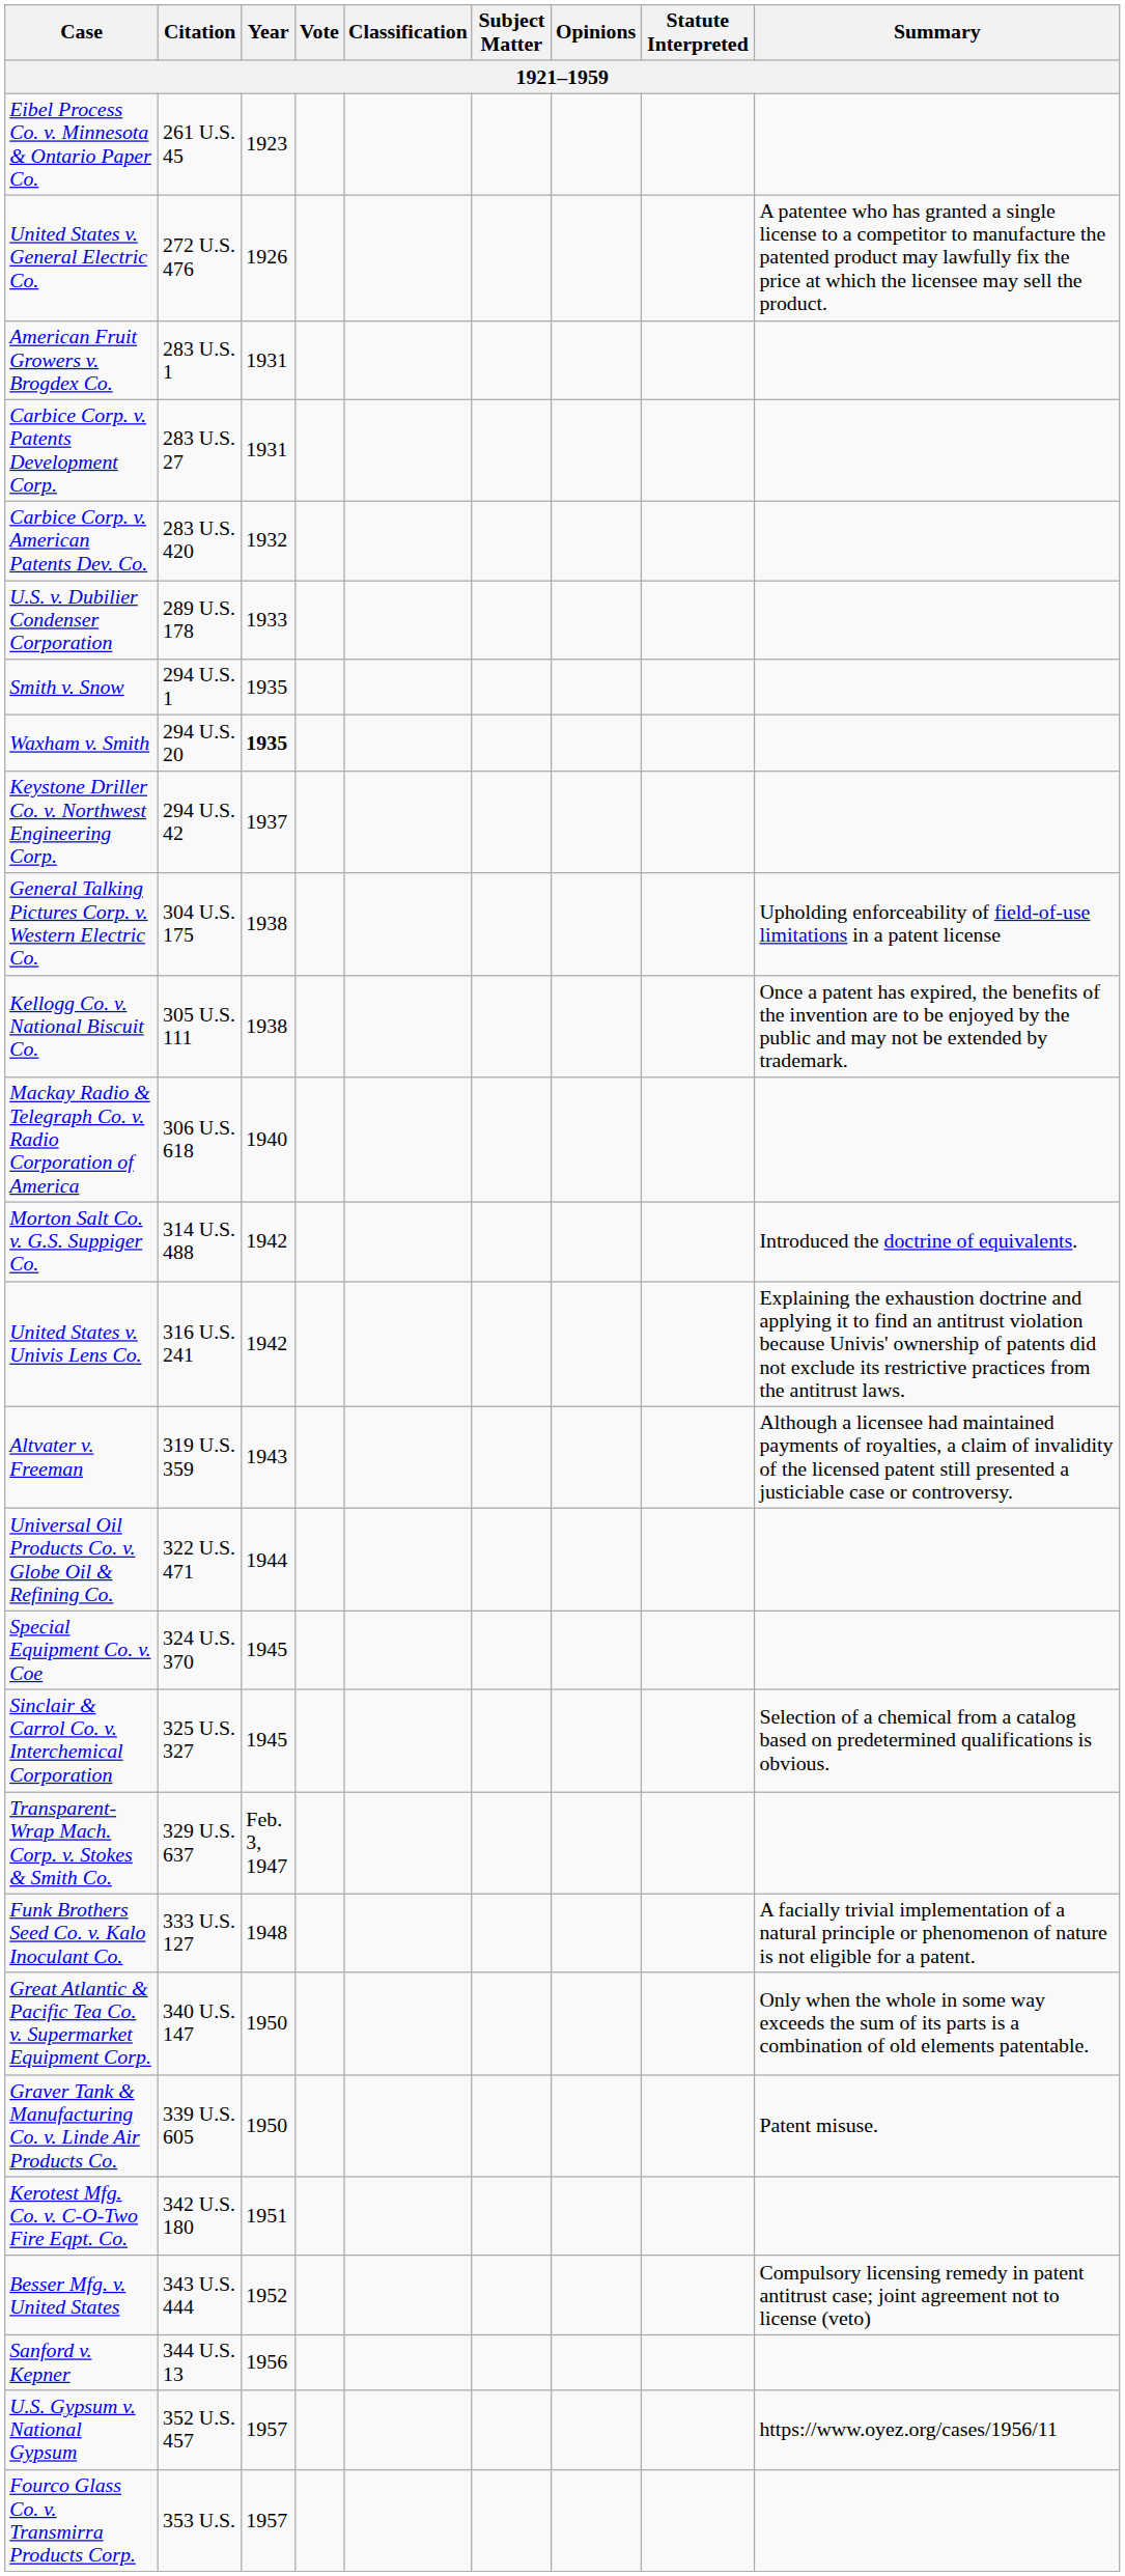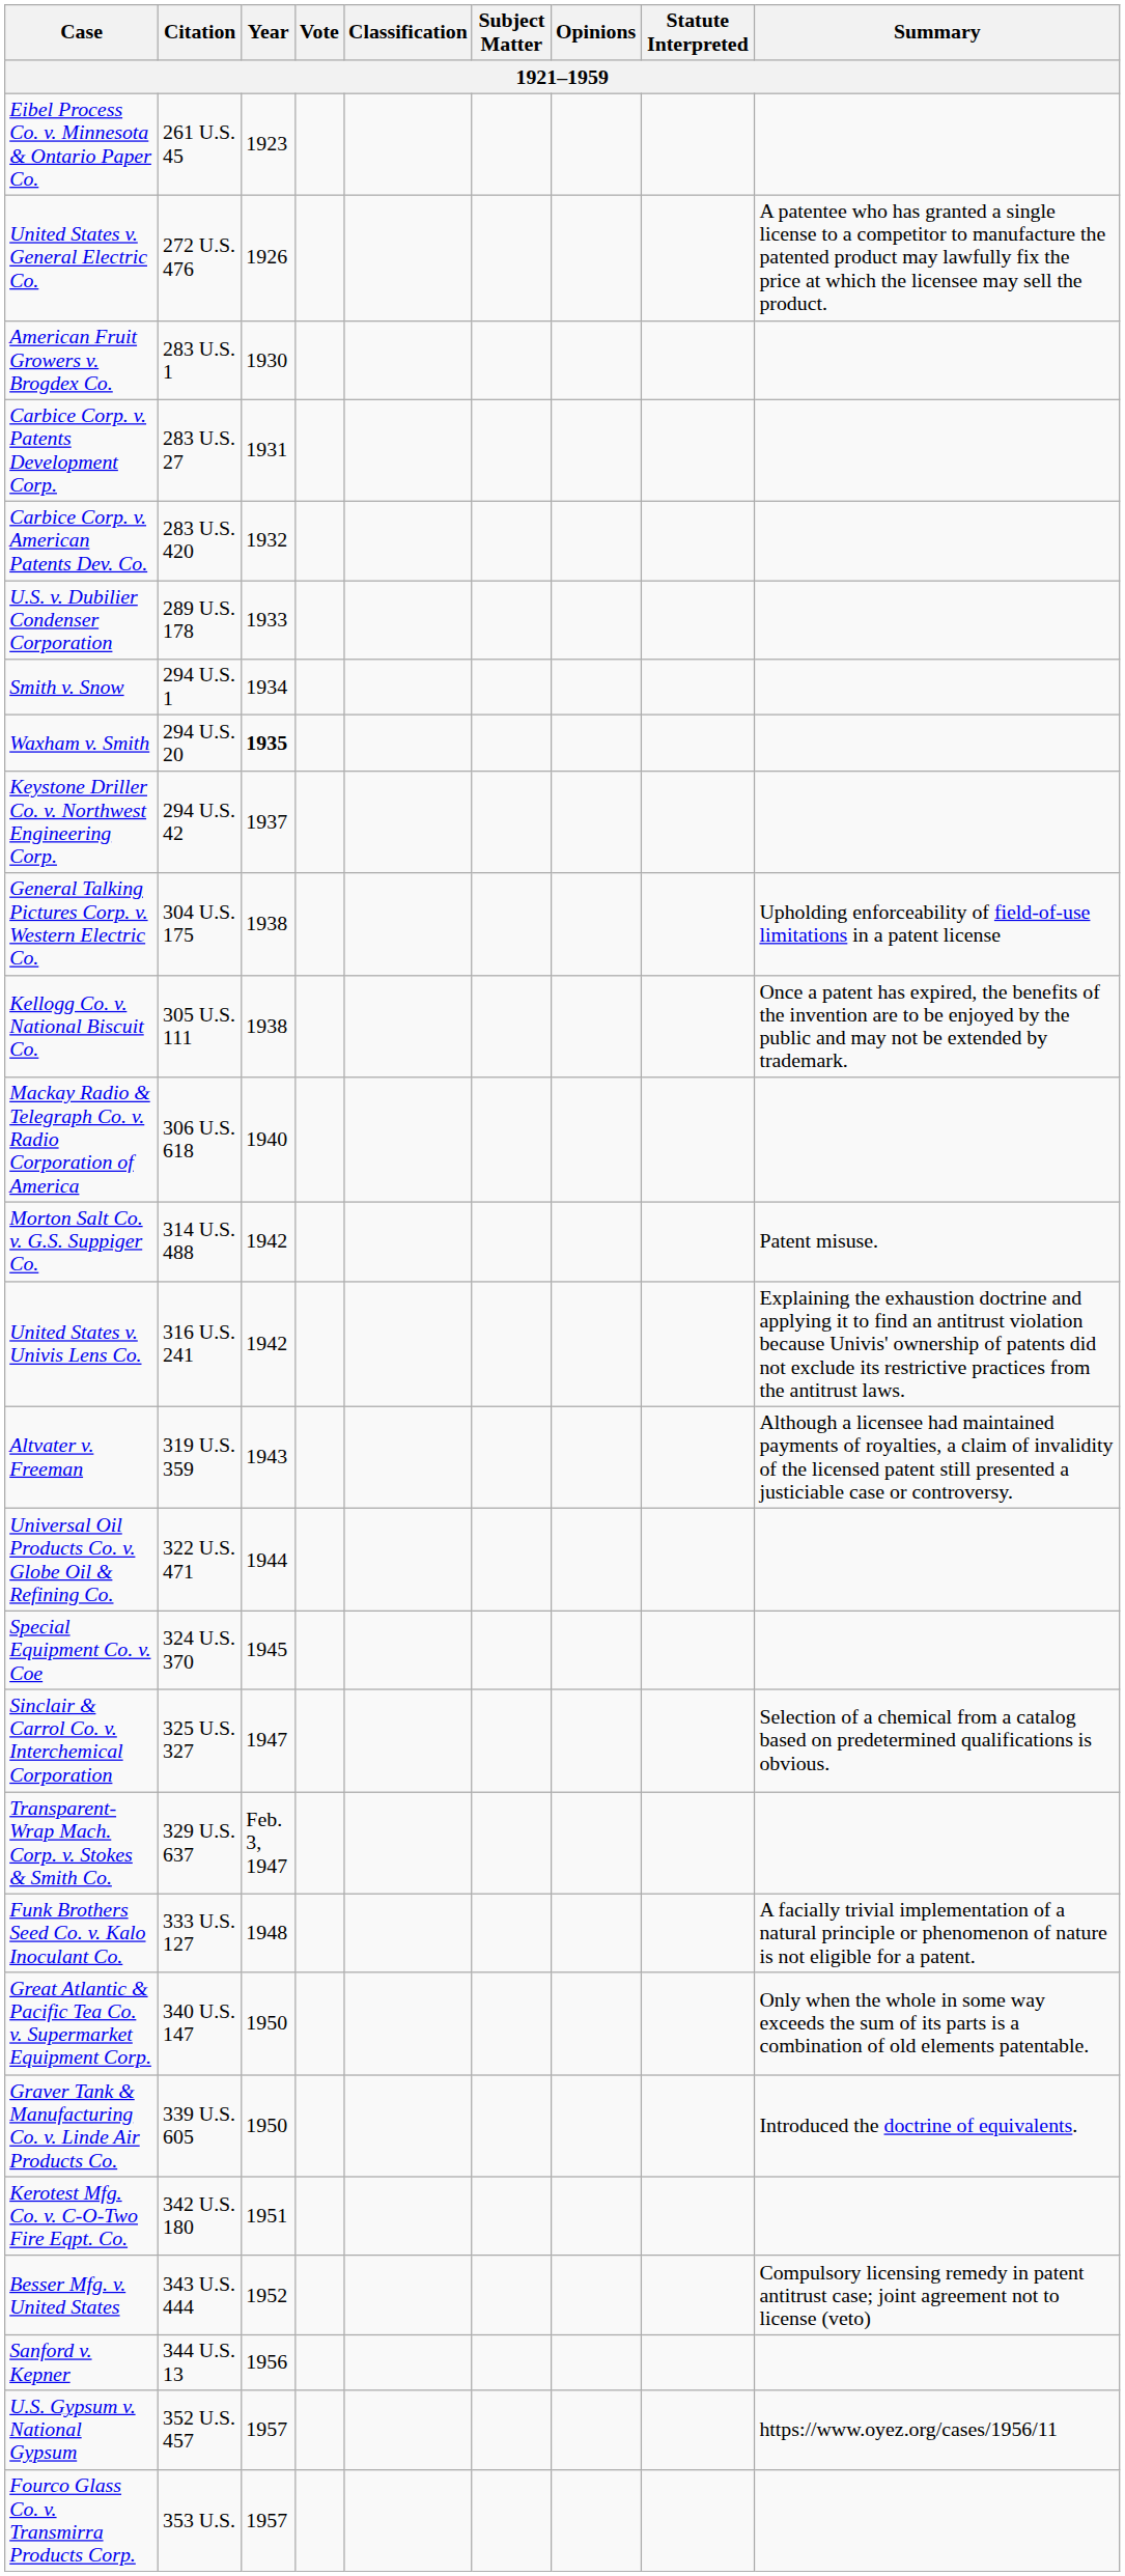American Fruit Growers v. Brogdex Co. | Year: 1931 -> 1930
Smith v. Snow | Year: 1935 -> 1934
Morton Salt Co. v. G.S. Suppiger Co. | Summary: Introduced the doctrine of equivalents. -> Patent misuse.
Sinclair & Carrol Co. v. Interchemical Corporation | Year: 1945 -> 1947
Graver Tank & Manufacturing Co. v. Linde Air Products Co. | Summary: Patent misuse. -> Introduced the doctrine of equivalents.
